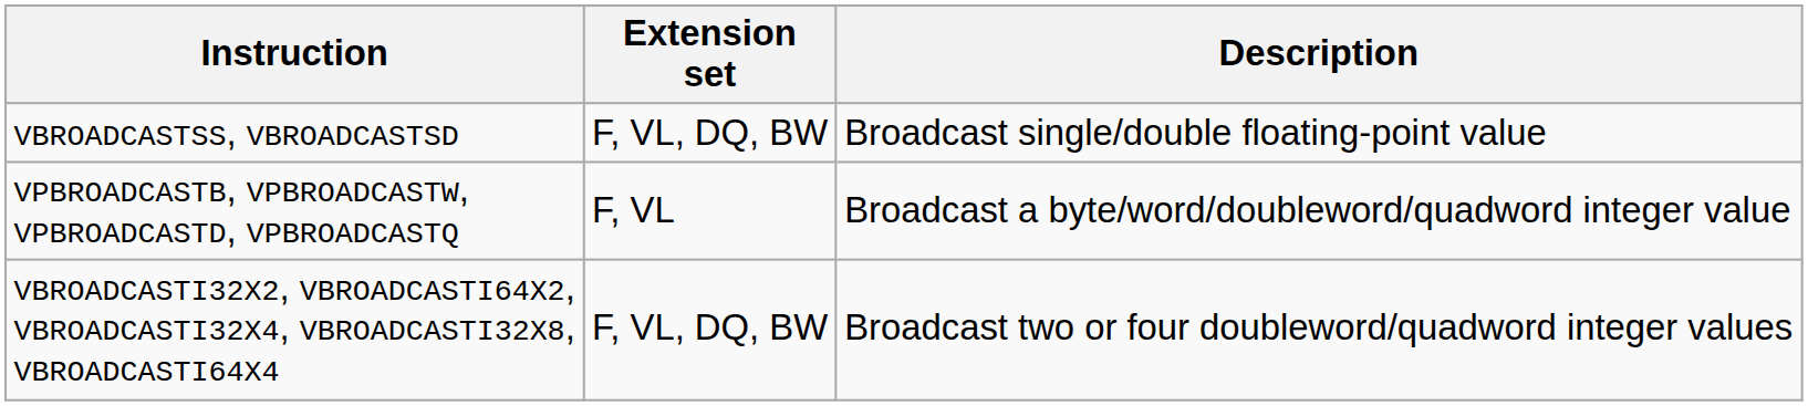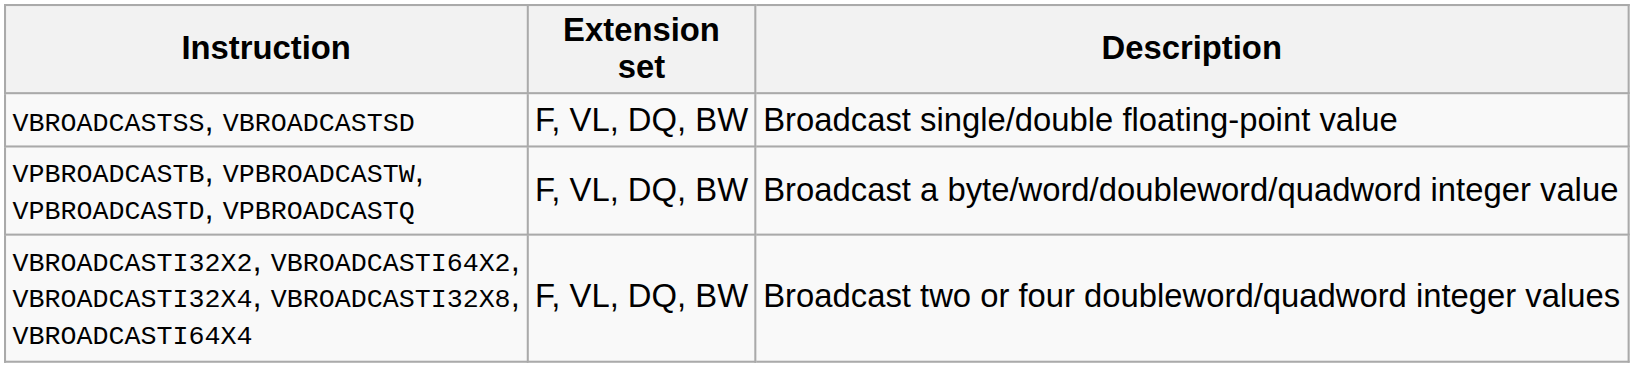VPBROADCASTB, VPBROADCASTW, VPBROADCASTD, VPBROADCASTQ | Extension set: F, VL -> F, VL, DQ, BW
